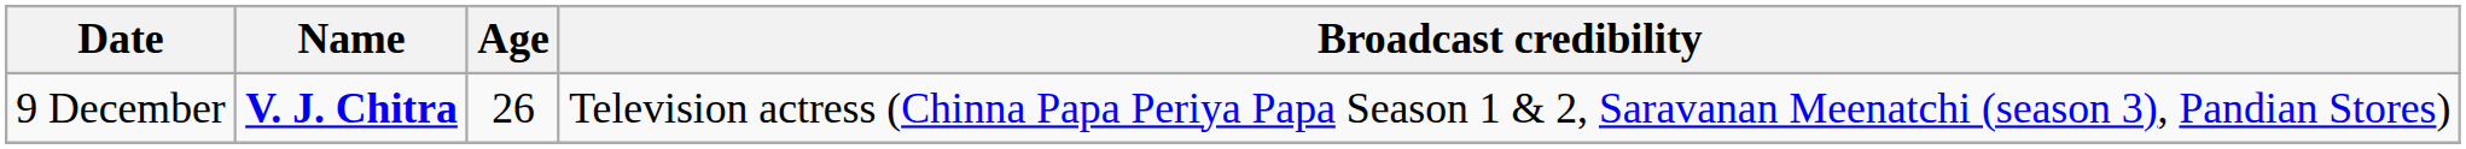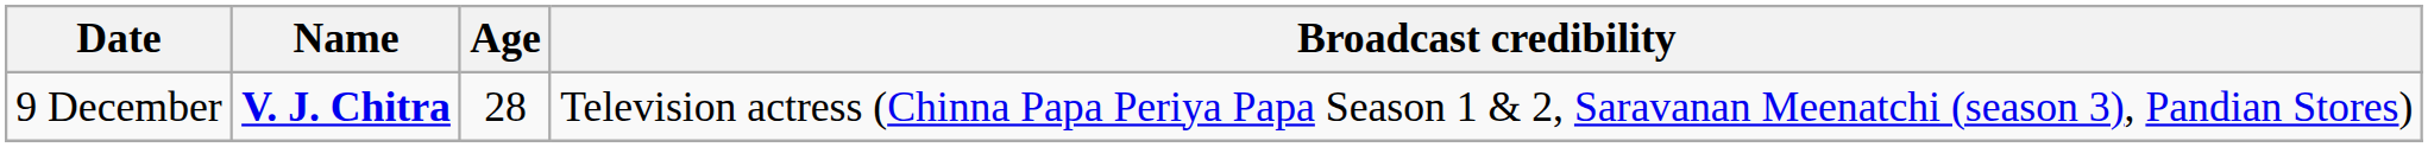9 December | Age: 26 -> 28
